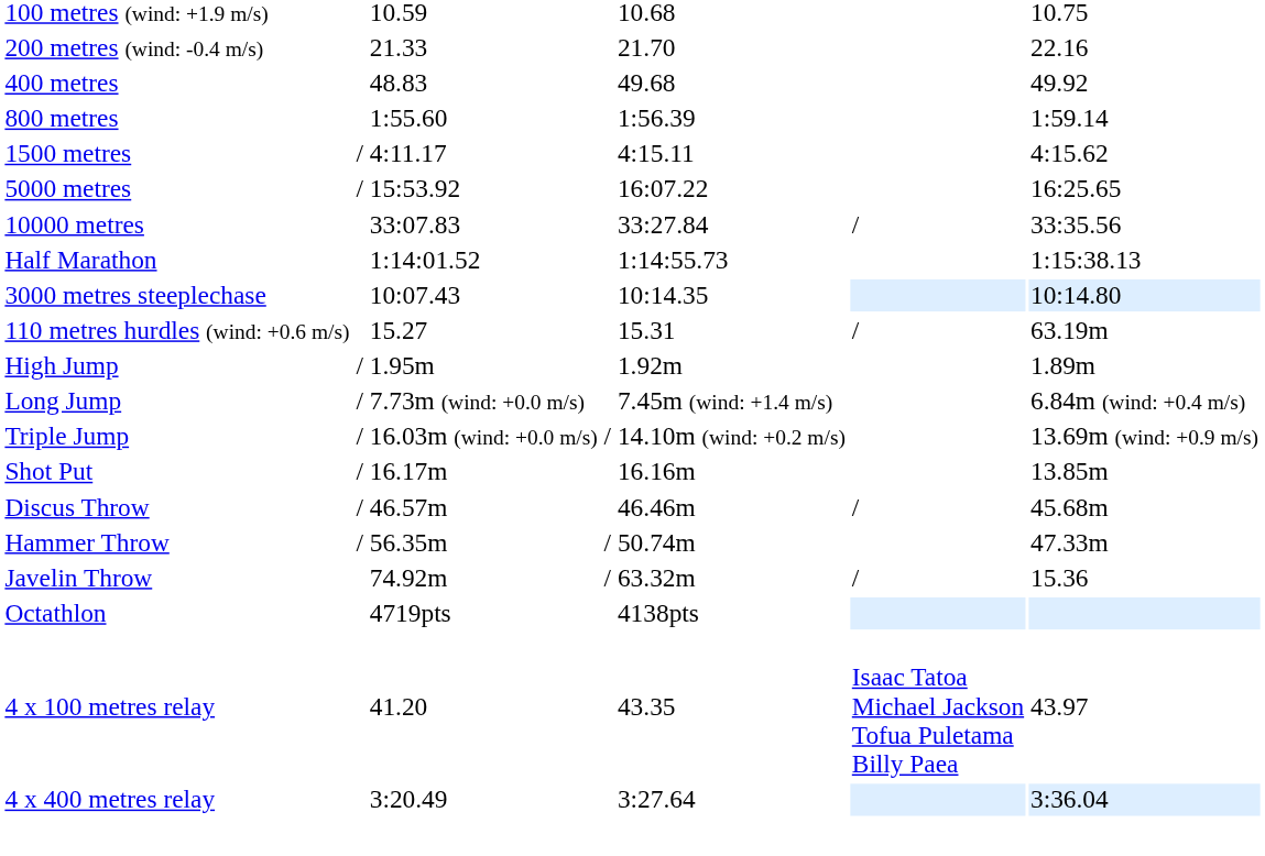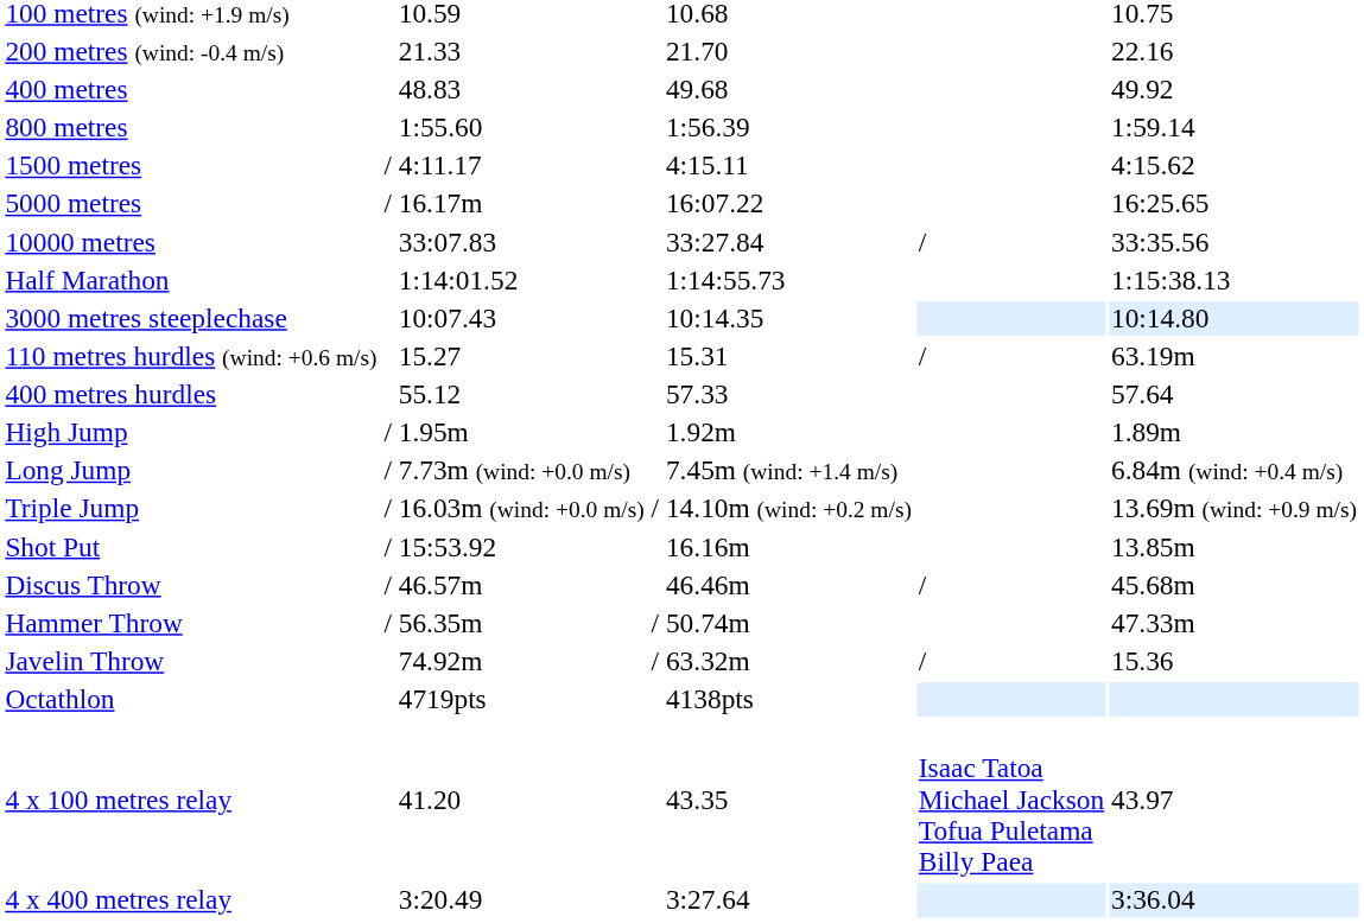5000 metres | column 3: 15:53.92 -> 16.17m
+ row: 400 metres hurdles | 55.12 | 57.33 | 57.64
Shot Put | column 3: 16.17m -> 15:53.92
